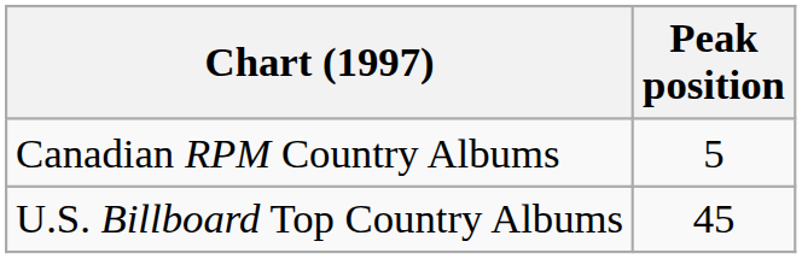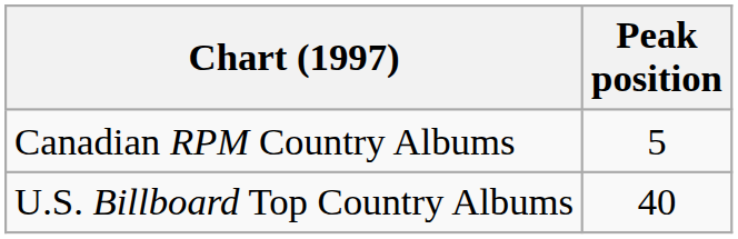U.S. Billboard Top Country Albums | Peak position: 45 -> 40
